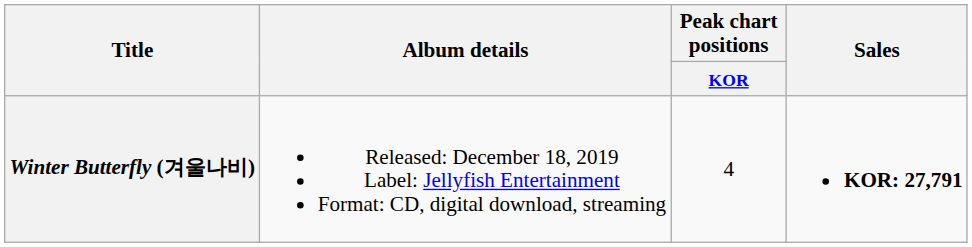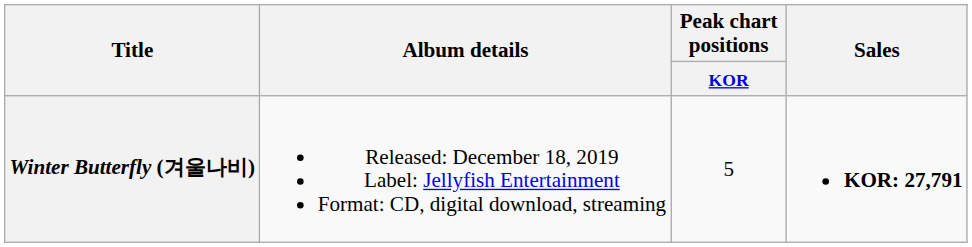Winter Butterfly (겨울나비) | Peak chart positions / KOR: 4 -> 5
